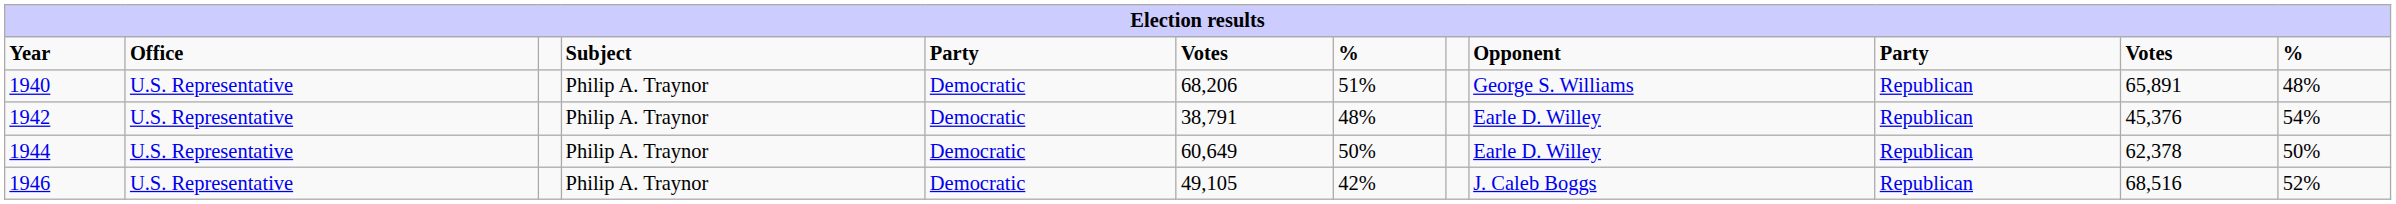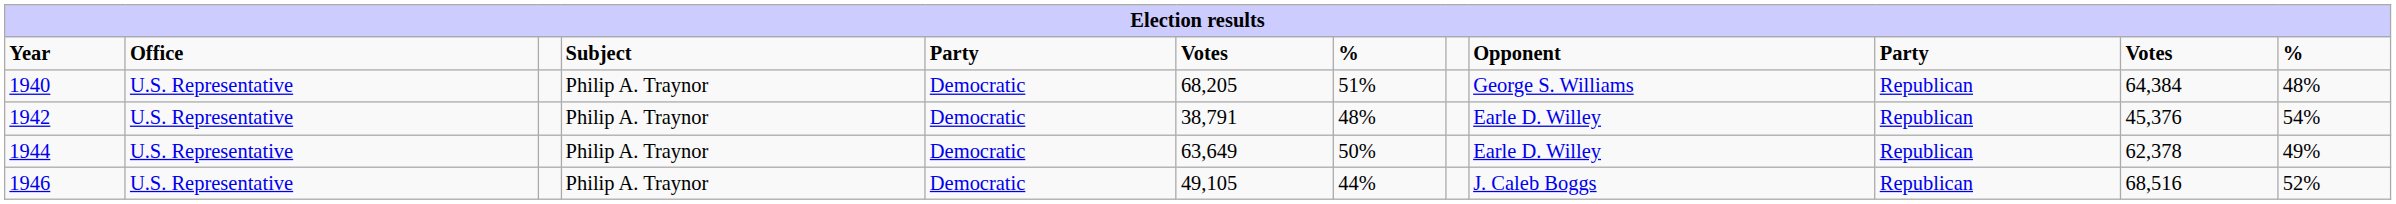1940 | column 6: 68,206 -> 68,205
1940 | column 11: 65,891 -> 64,384
1944 | column 6: 60,649 -> 63,649
1944 | column 12: 50% -> 49%
1946 | column 7: 42% -> 44%
